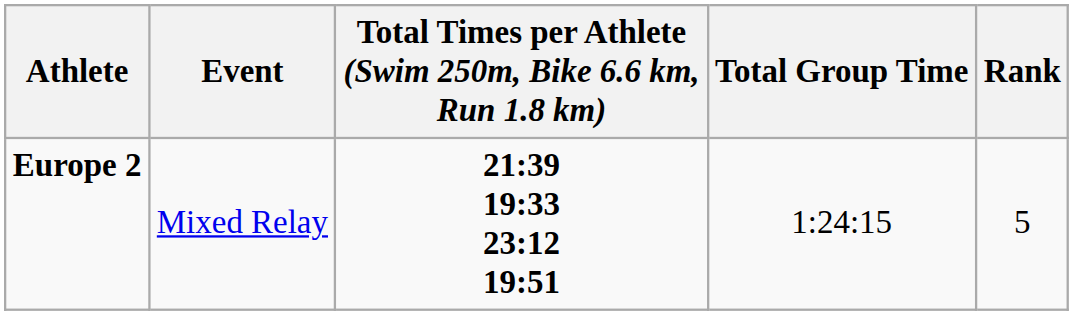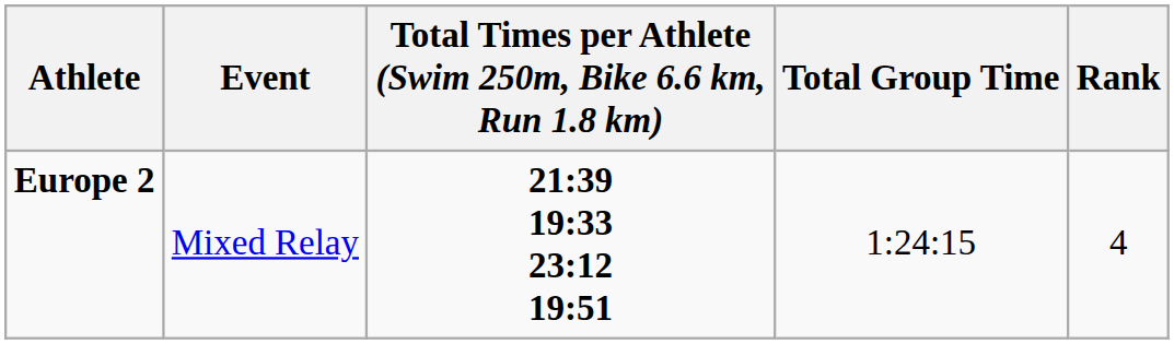Europe 2 | Rank: 5 -> 4
